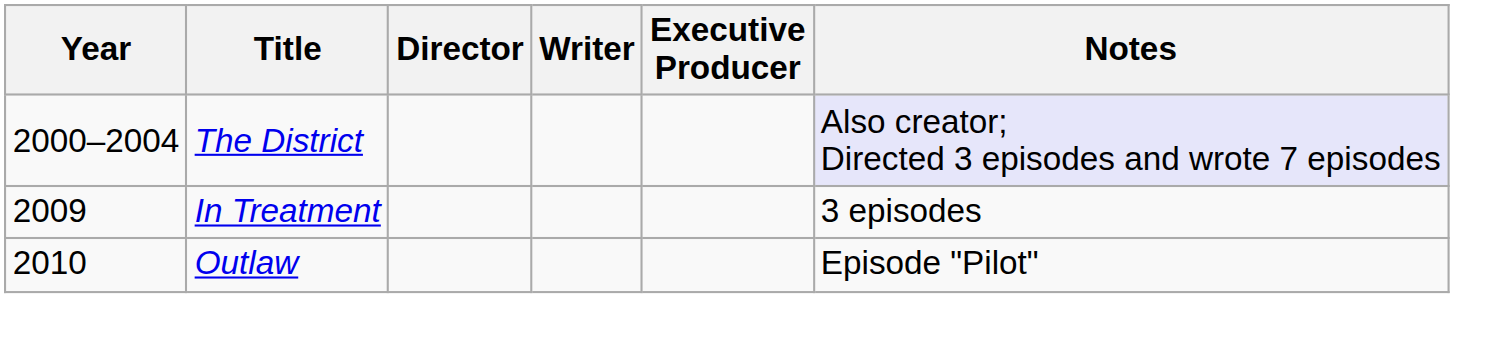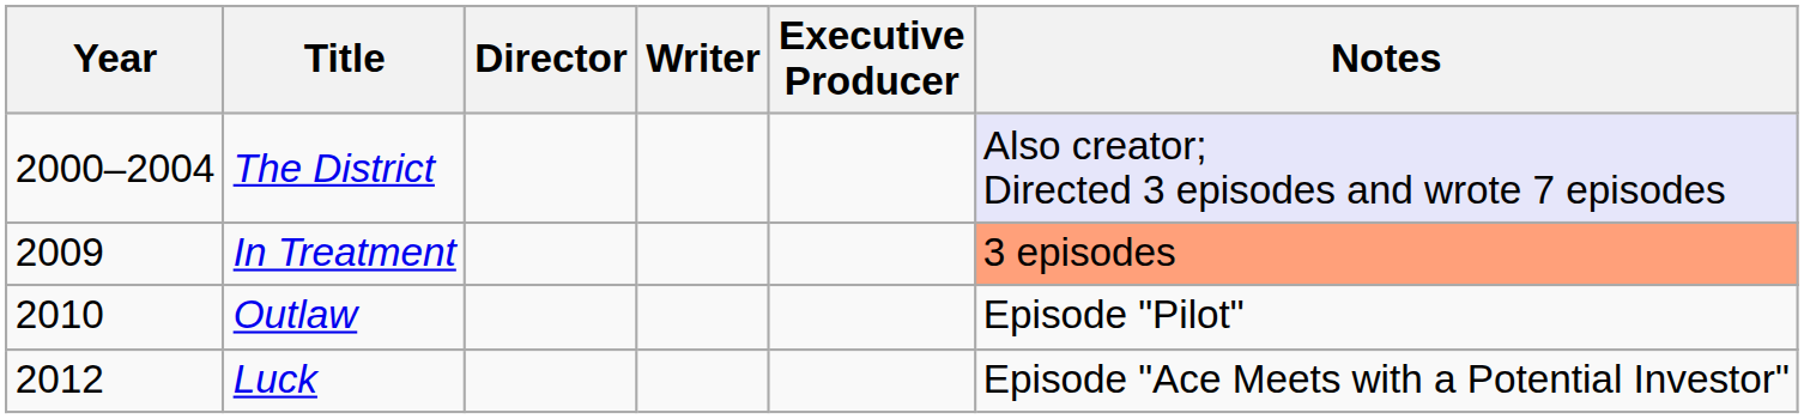In Treatment | Notes: no background -> lightsalmon background
+ row: 2012 | Luck | Episode "Ace Meets with a Potential Investor"
